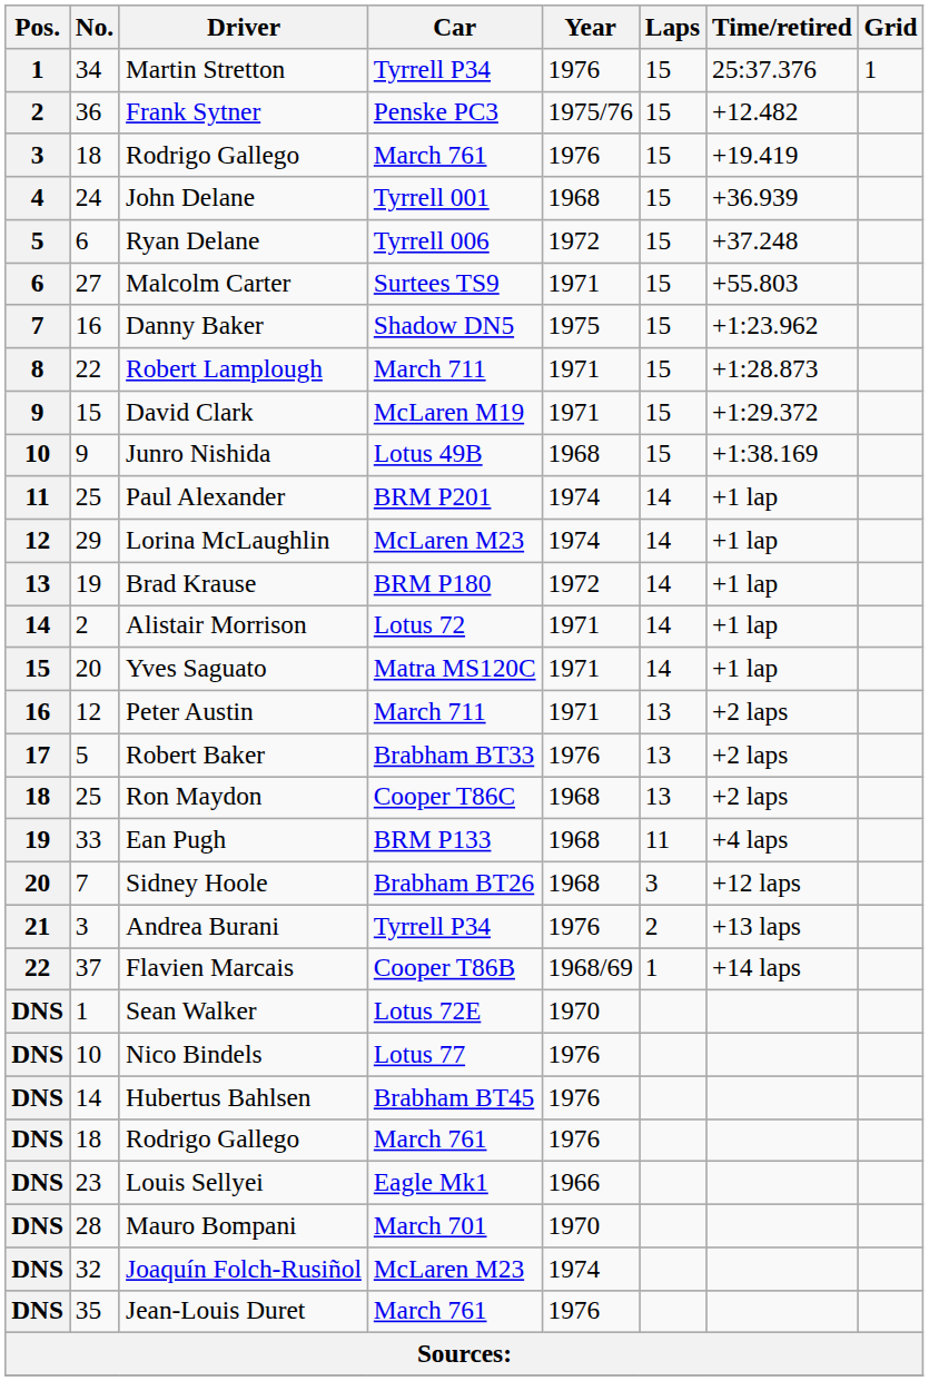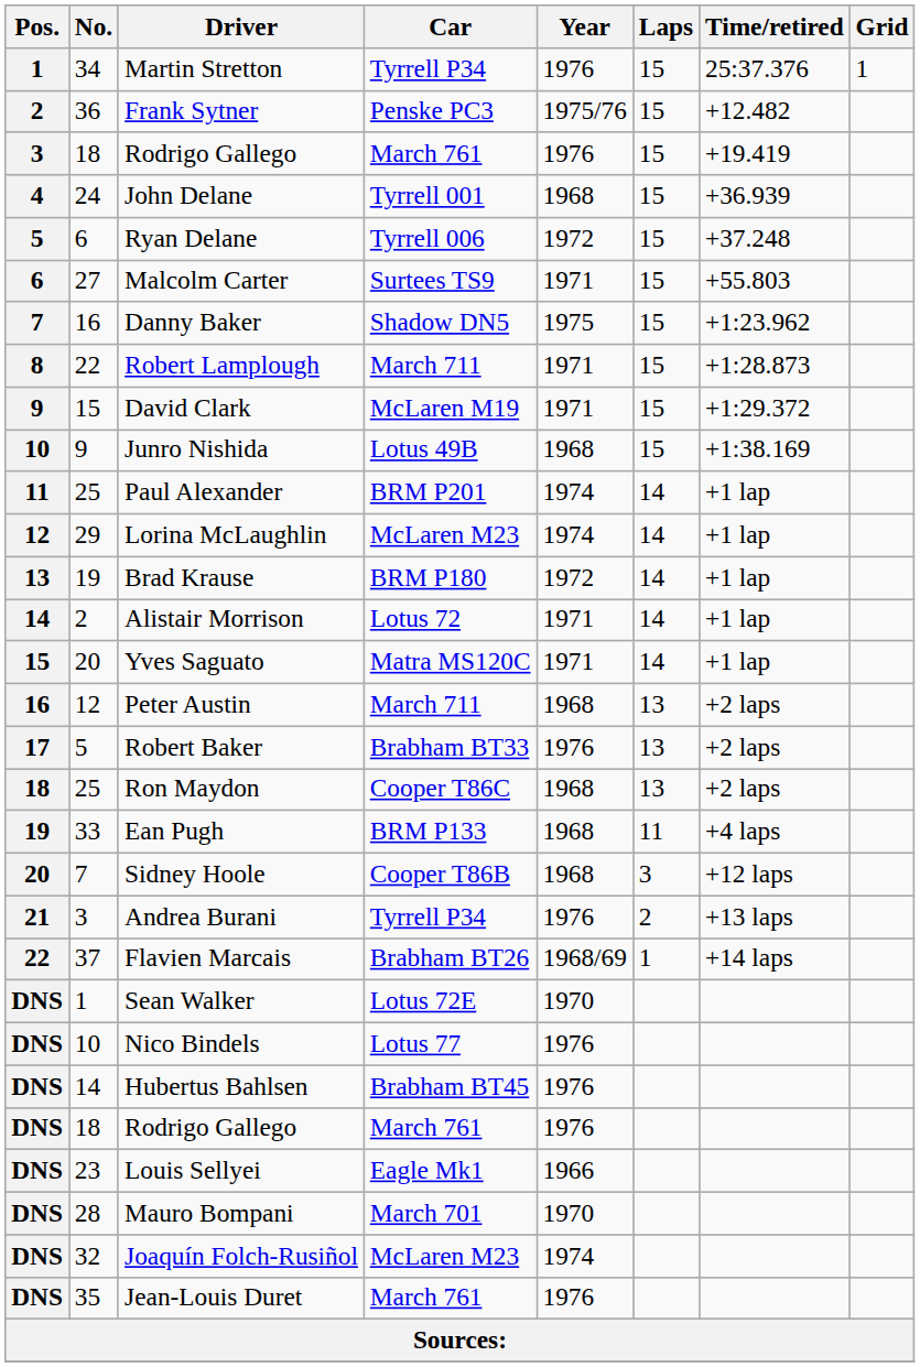Peter Austin | Year: 1971 -> 1968
Sidney Hoole | Car: Brabham BT26 -> Cooper T86B
Flavien Marcais | Car: Cooper T86B -> Brabham BT26
